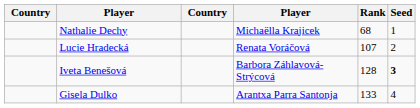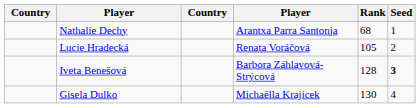Nathalie Dechy | column 4: Michaëlla Krajicek -> Arantxa Parra Santonja
Lucie Hradecká | Rank: 107 -> 105
Gisela Dulko | column 4: Arantxa Parra Santonja -> Michaëlla Krajicek
Gisela Dulko | Rank: 133 -> 130
